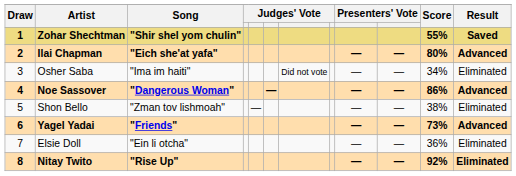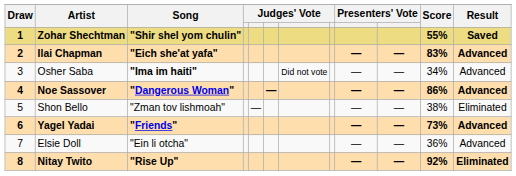Ilai Chapman | Score: 80% -> 83%
Osher Saba | Song: normal -> bold
Osher Saba | Result: Eliminated -> Advanced
Elsie Doll | Result: Eliminated -> Advanced
